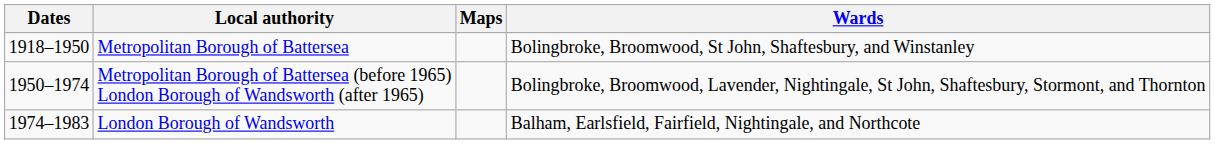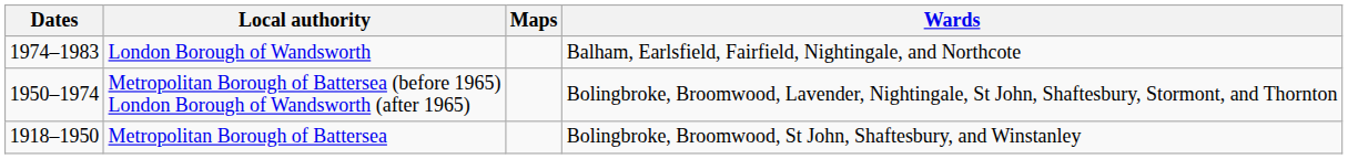rows swapped: Metropolitan Borough of Battersea <-> London Borough of Wandsworth
